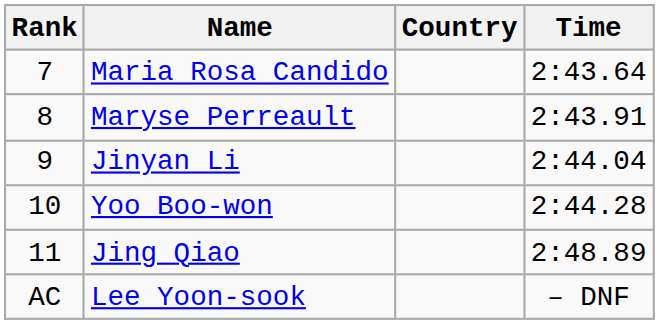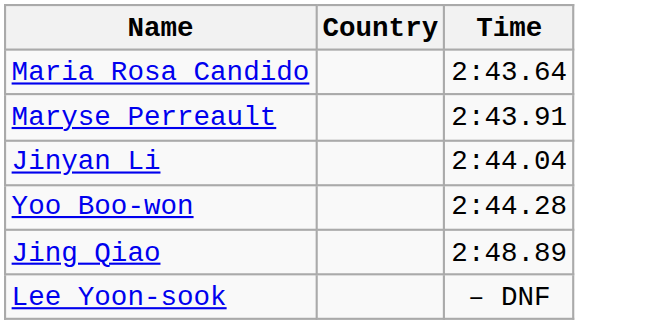- column: Rank | 7 | 8 | 9 | 10 | 11 | AC
